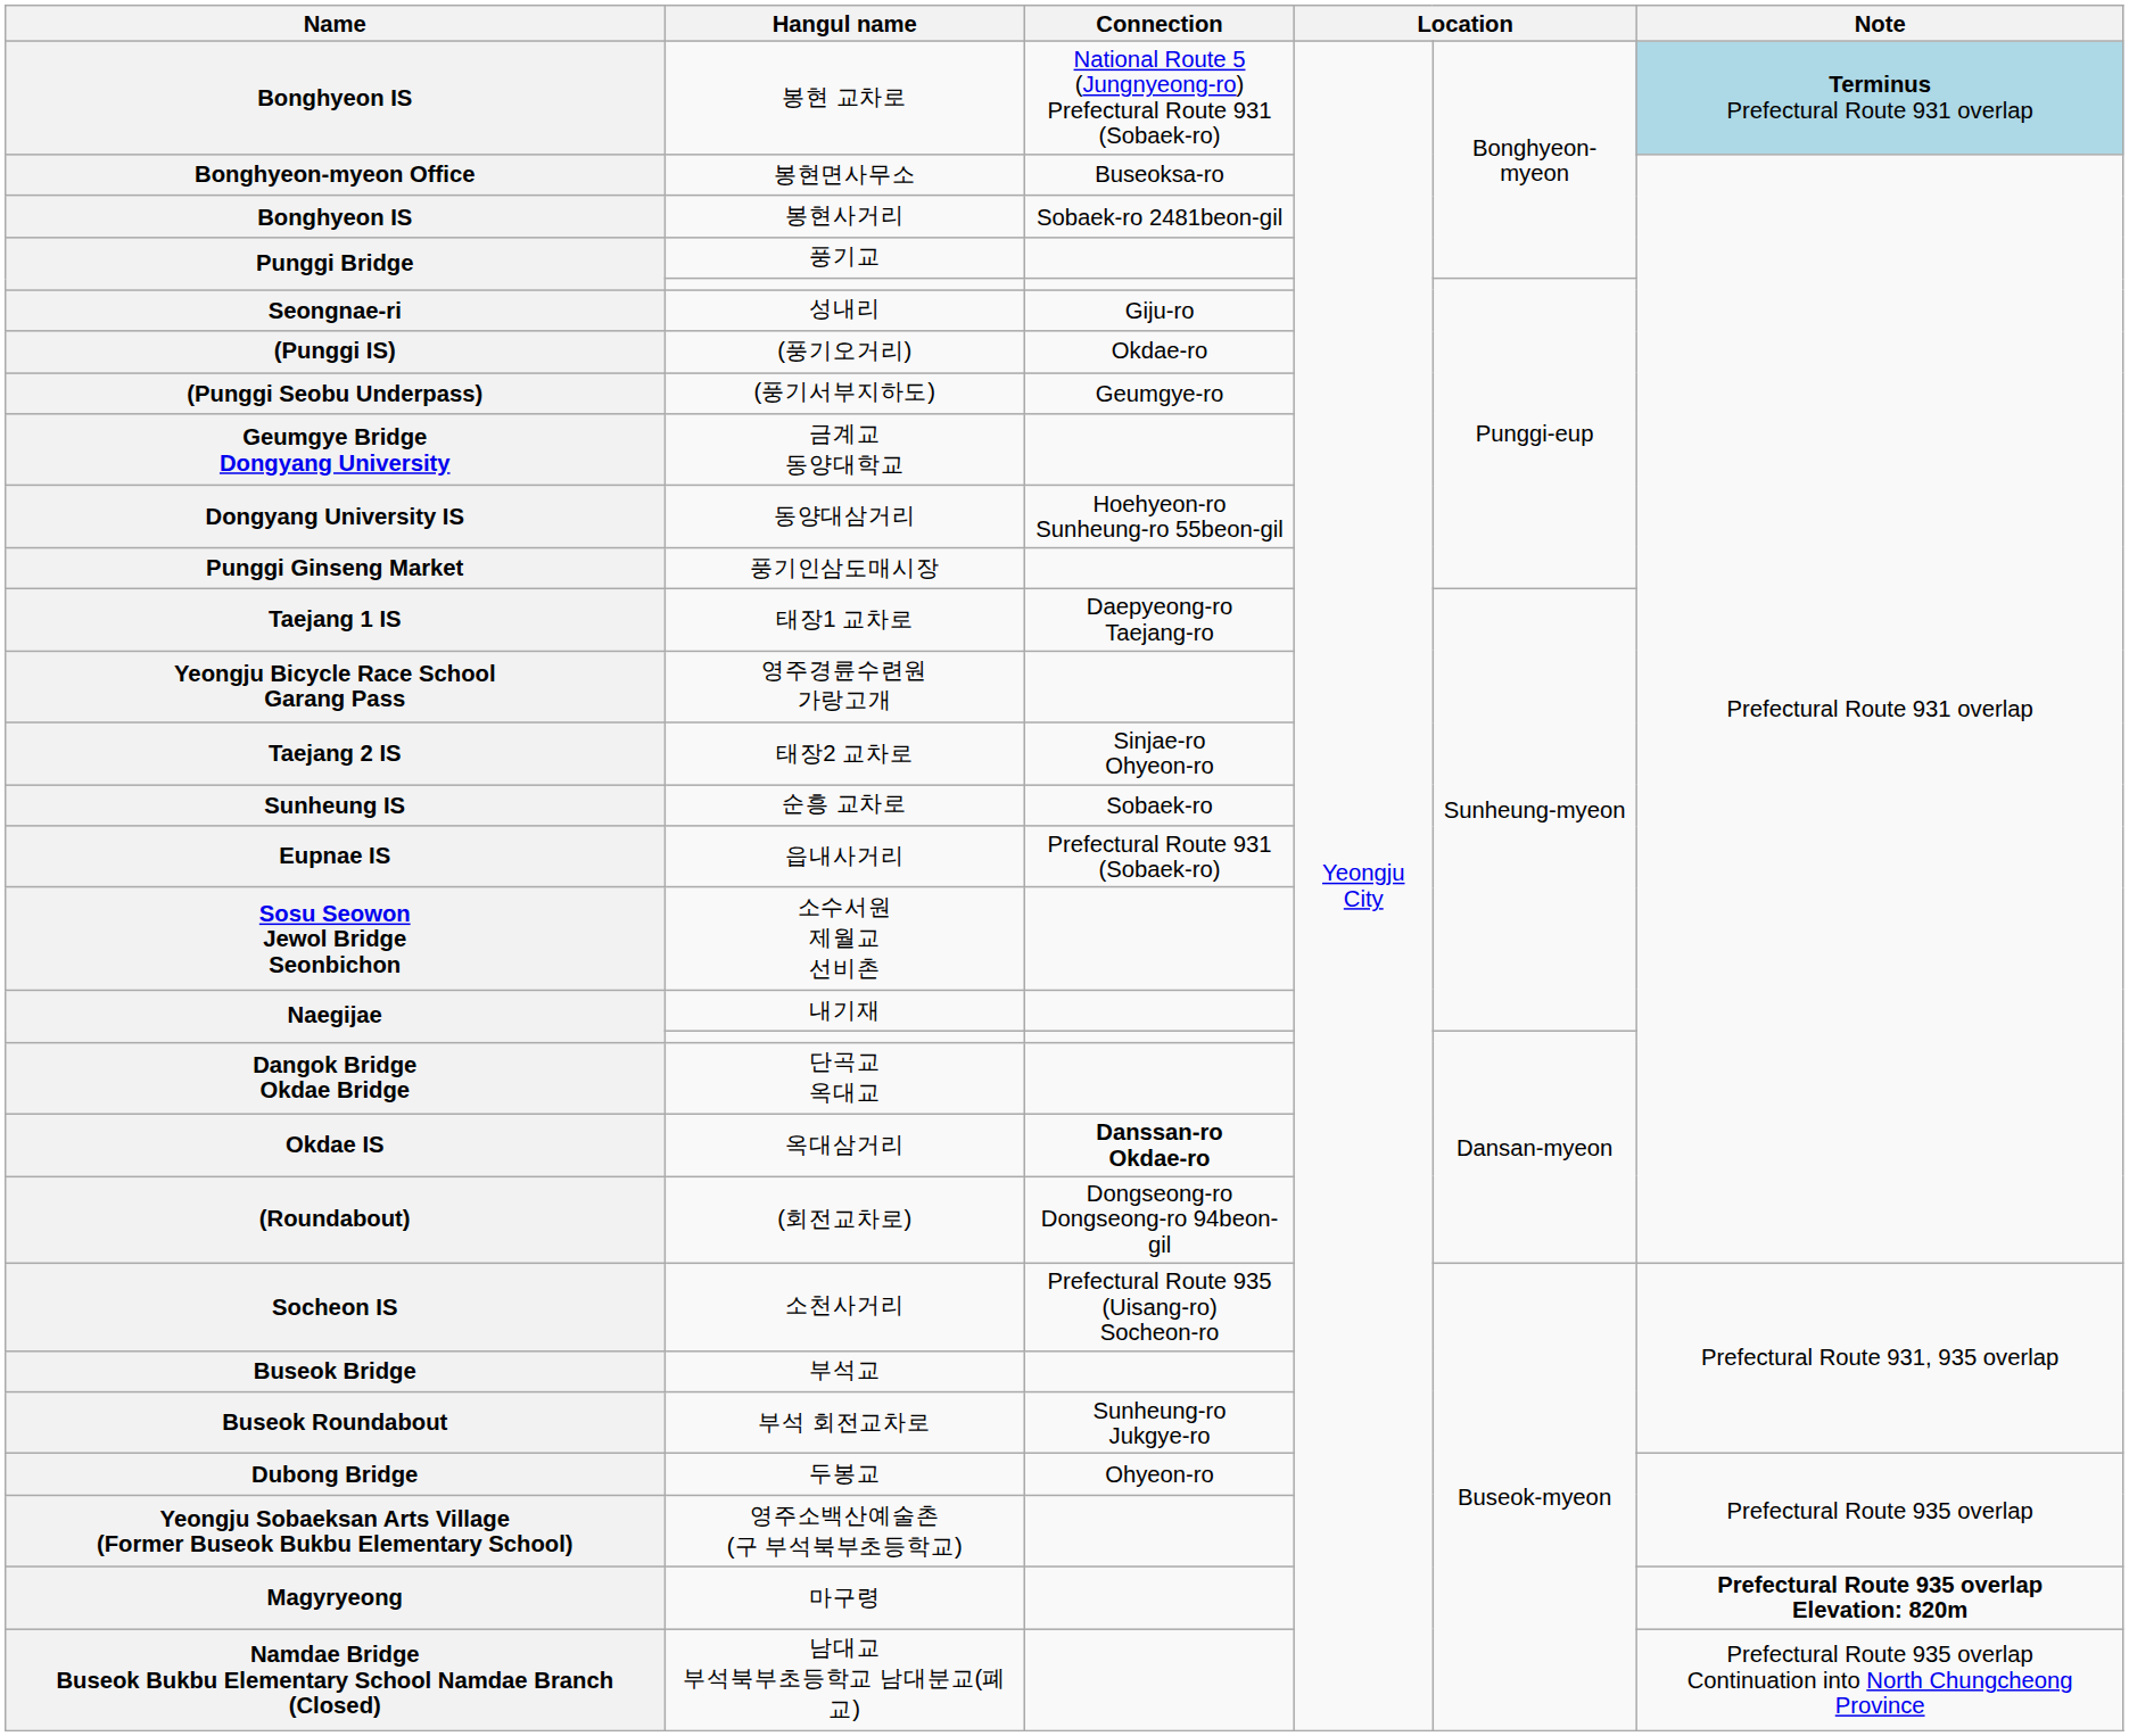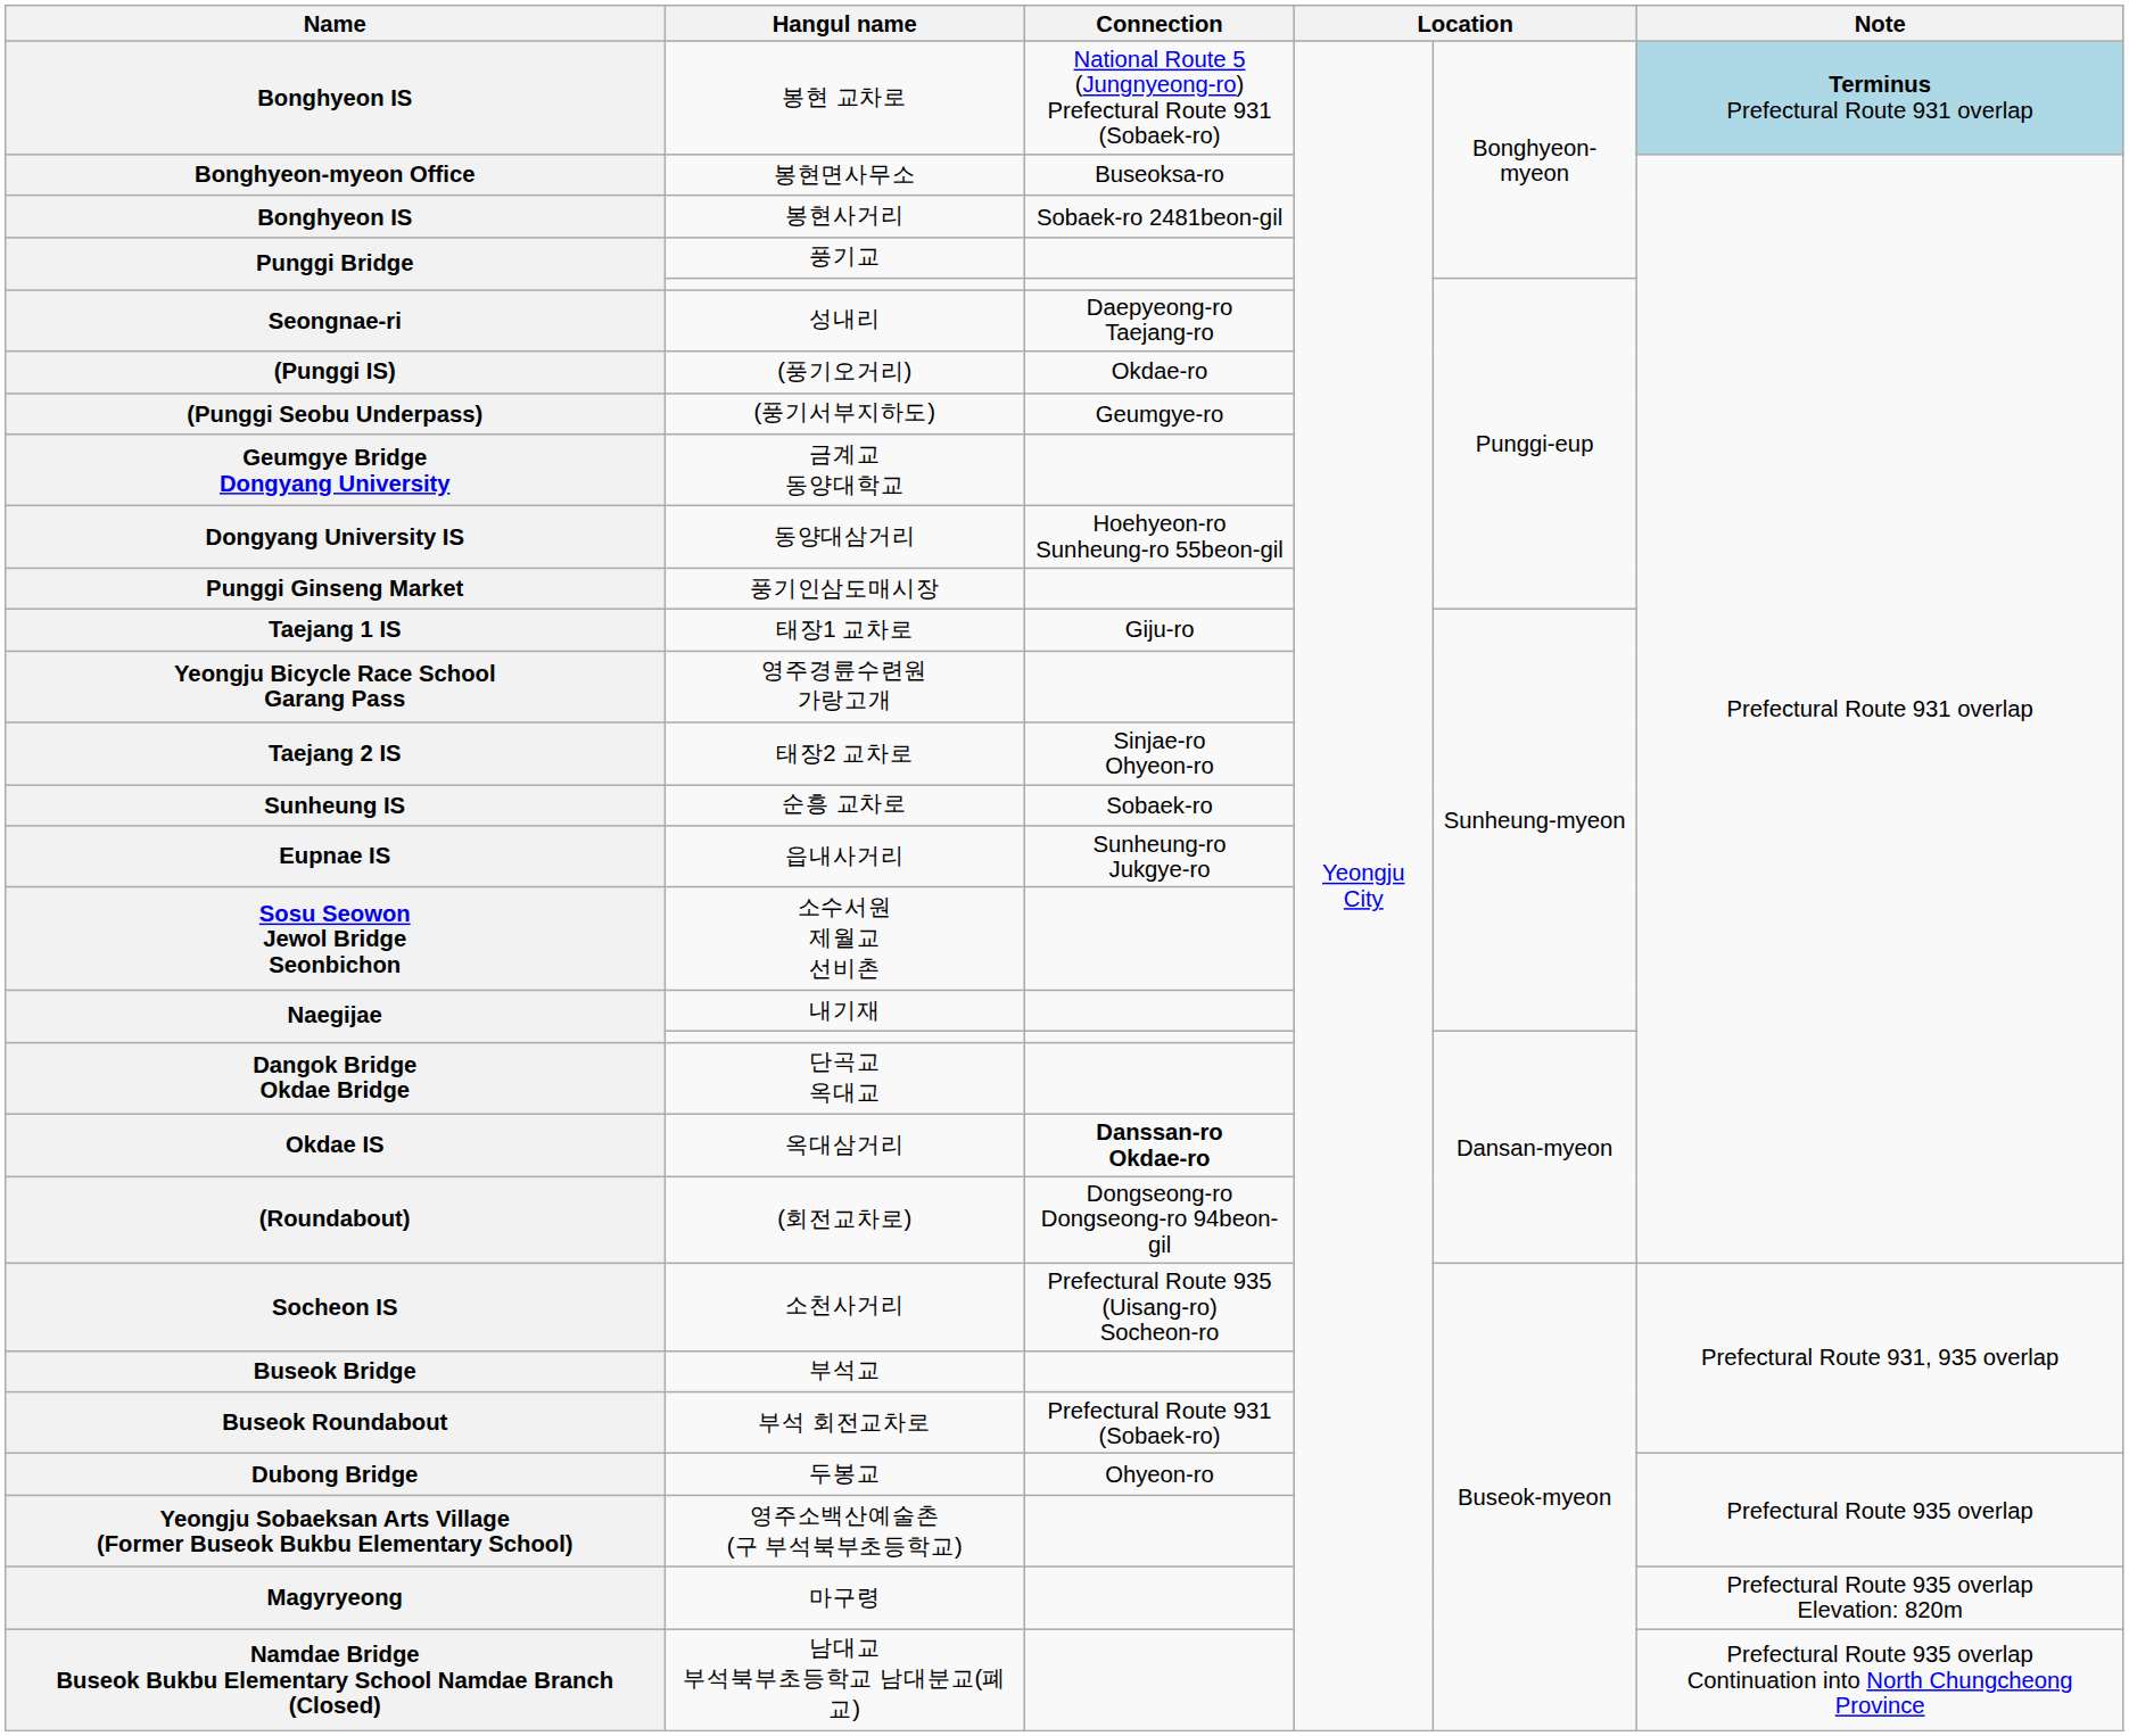성내리 | Connection: Giju-ro -> Daepyeong-ro Taejang-ro
태장1 교차로 | Connection: Daepyeong-ro Taejang-ro -> Giju-ro
읍내사거리 | Connection: Prefectural Route 931 (Sobaek-ro) -> Sunheung-ro Jukgye-ro
부석 회전교차로 | Connection: Sunheung-ro Jukgye-ro -> Prefectural Route 931 (Sobaek-ro)
마구령 | Note: bold -> normal
